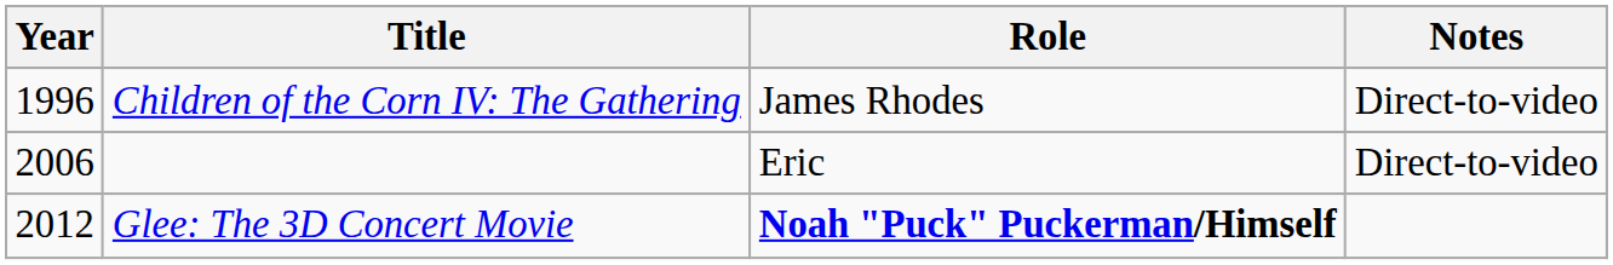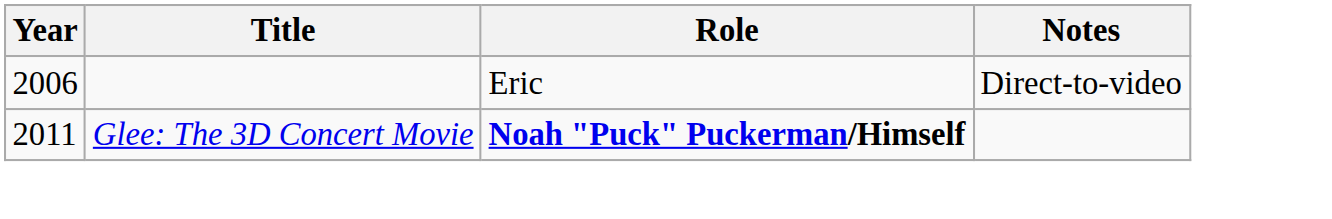- row: 1996 | Children of the Corn IV: The Gathering | James Rhodes | Direct-to-video
Glee: The 3D Concert Movie | Year: 2012 -> 2011
